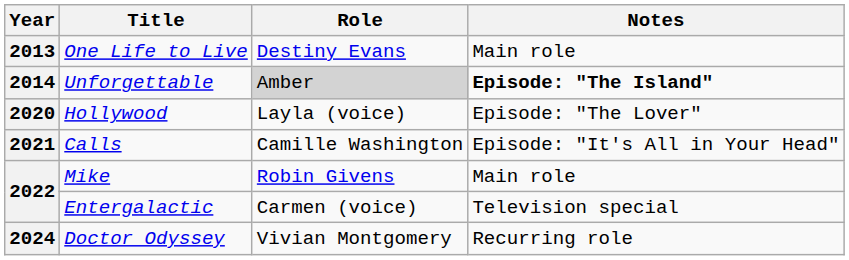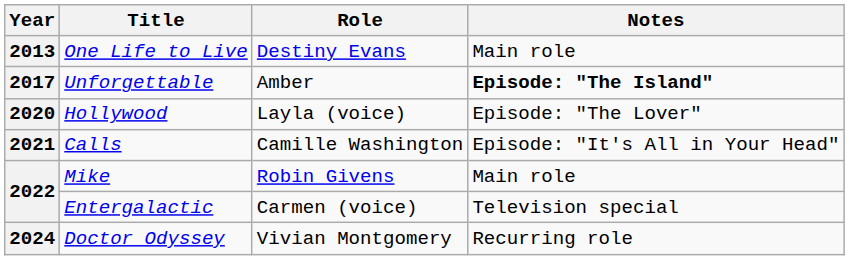Unforgettable | Year: 2014 -> 2017
Unforgettable | Role: lightgrey background -> no background
